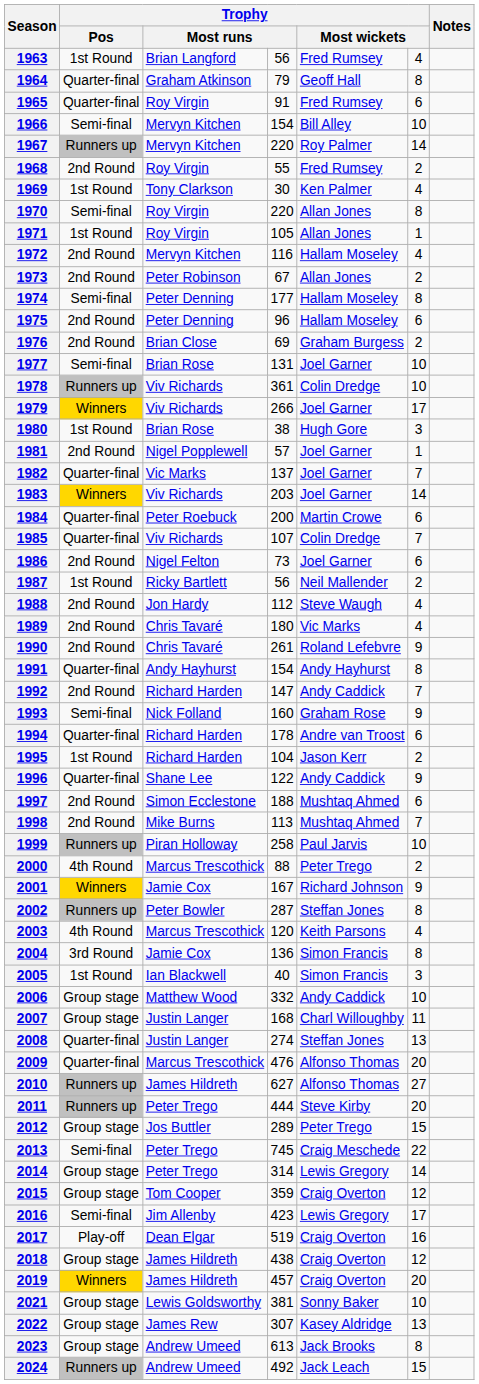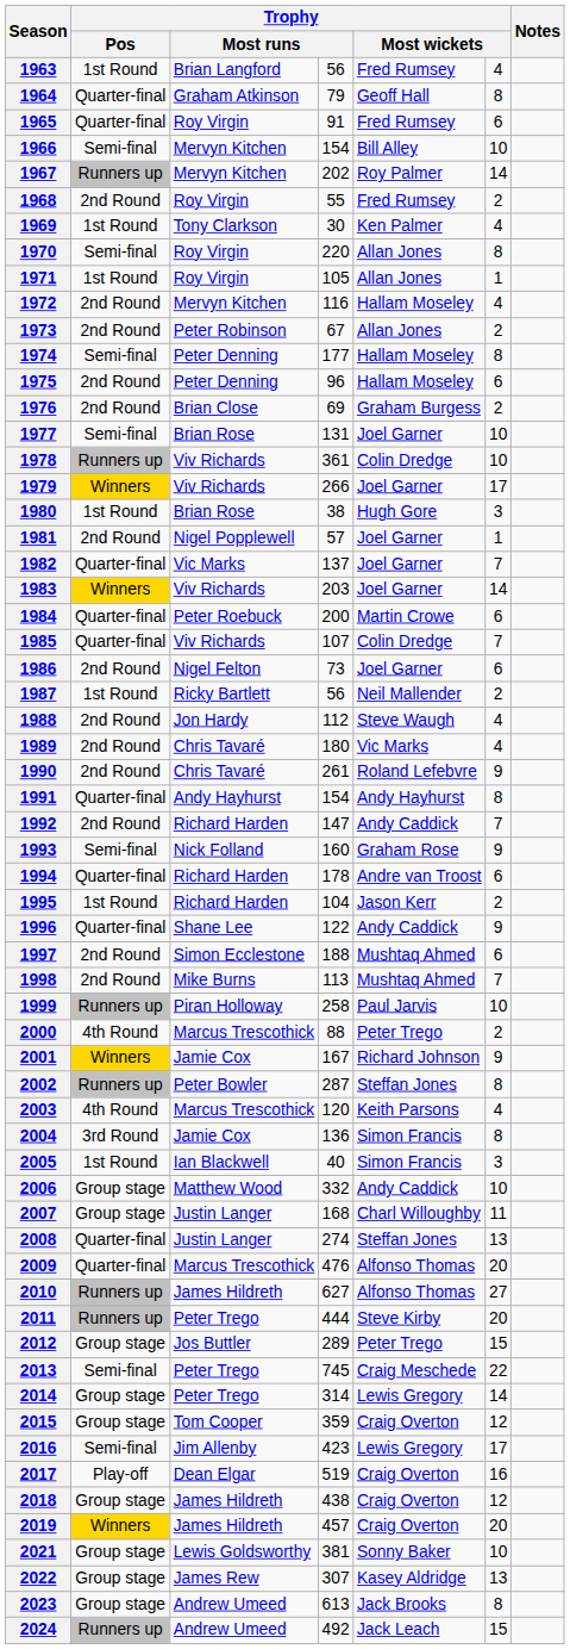1967 | column 4: 220 -> 202
